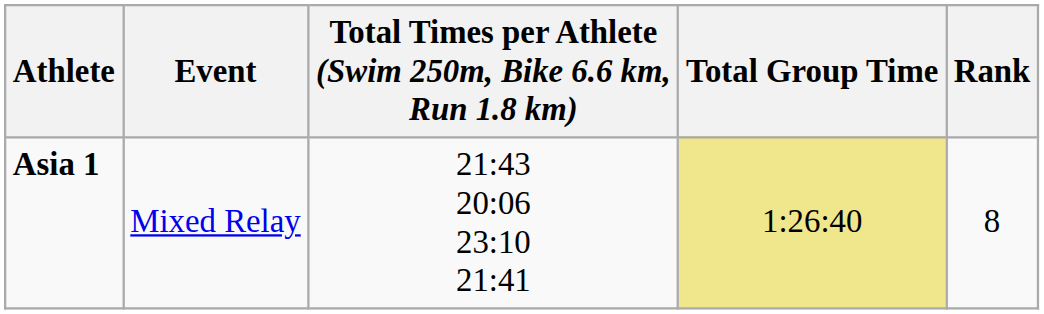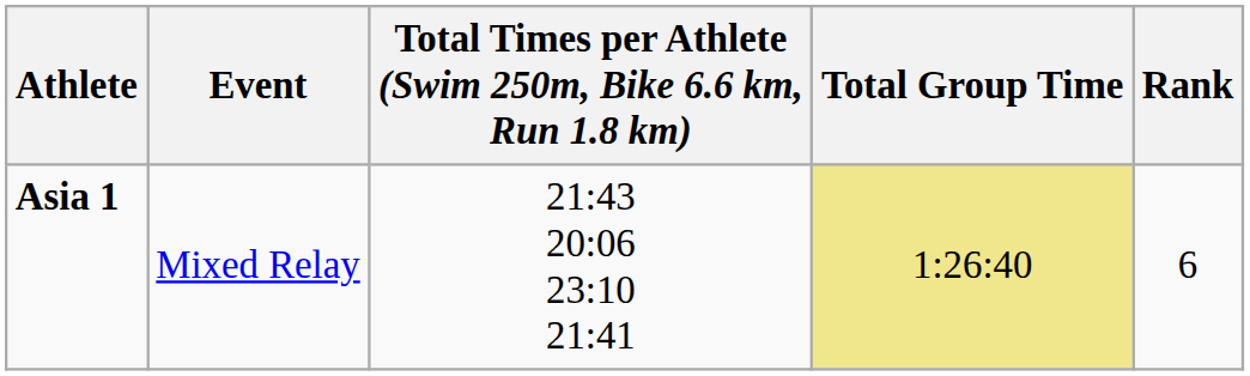Asia 1 | Rank: 8 -> 6
